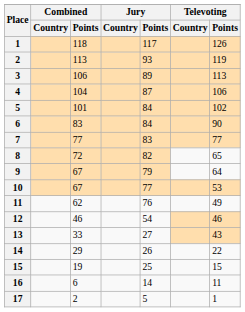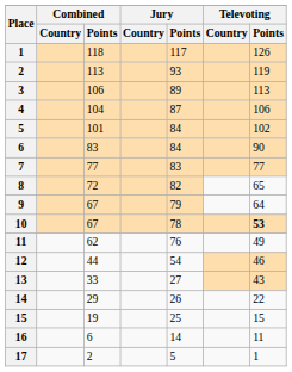10 | Jury / Points: 77 -> 78
10 | Televoting / Points: normal -> bold
12 | Combined / Points: 46 -> 44
